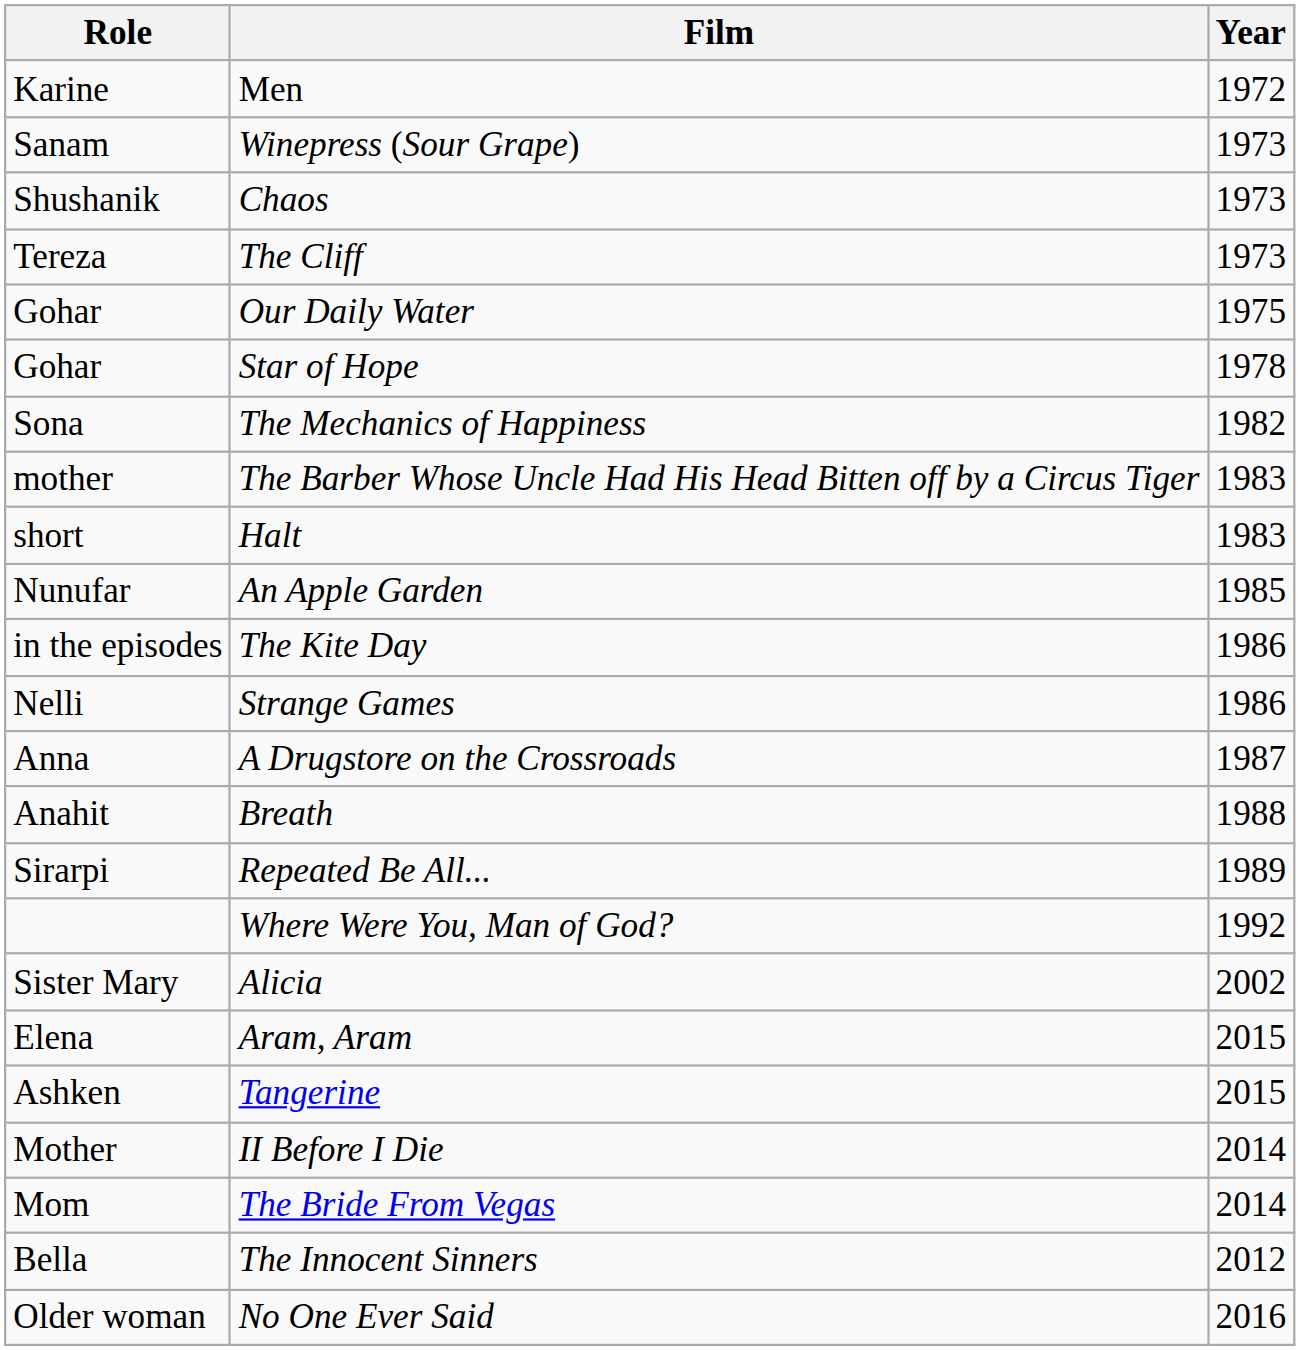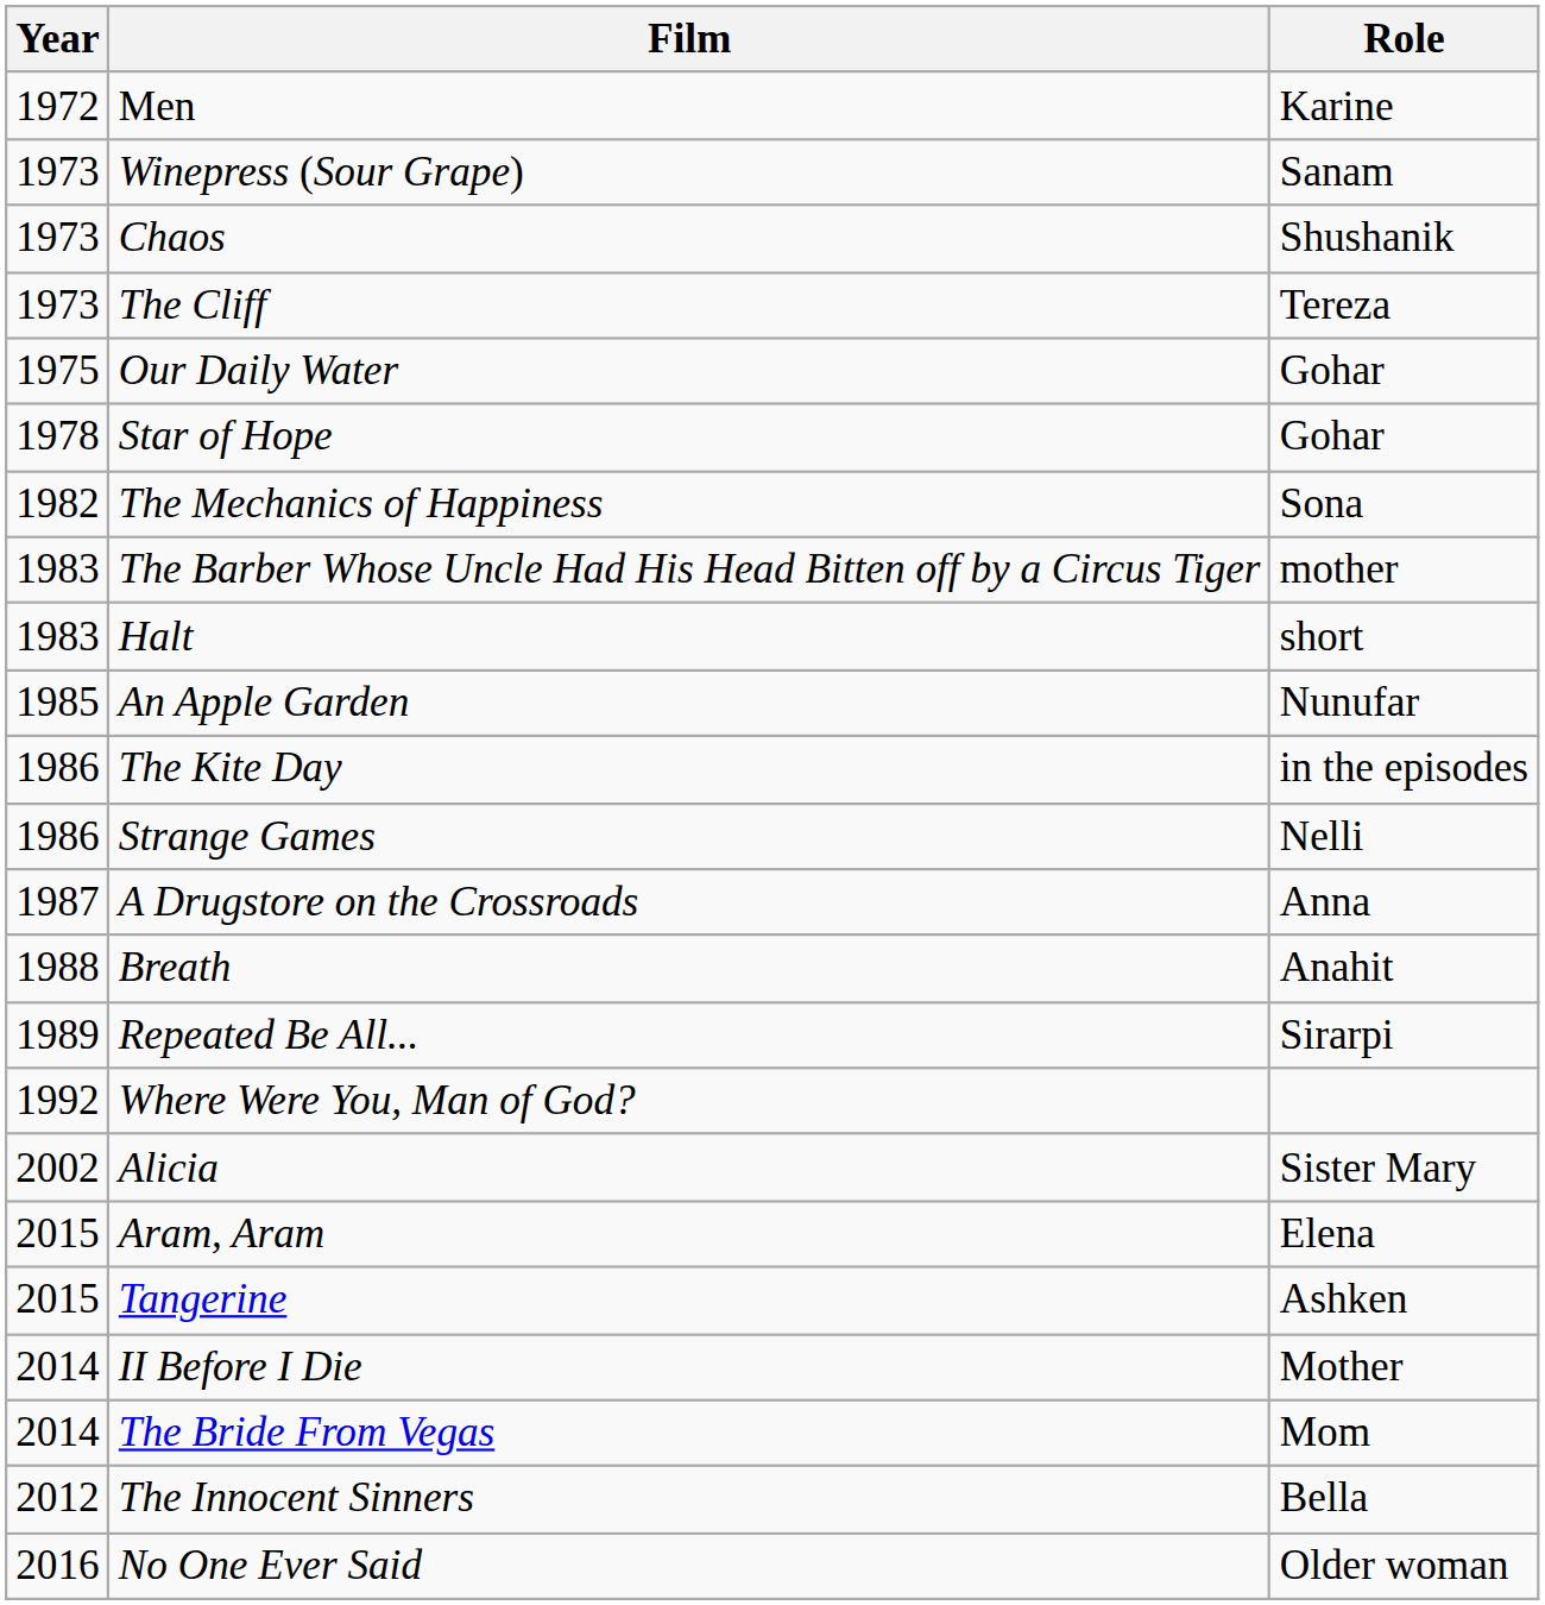columns swapped: Year <-> Role
